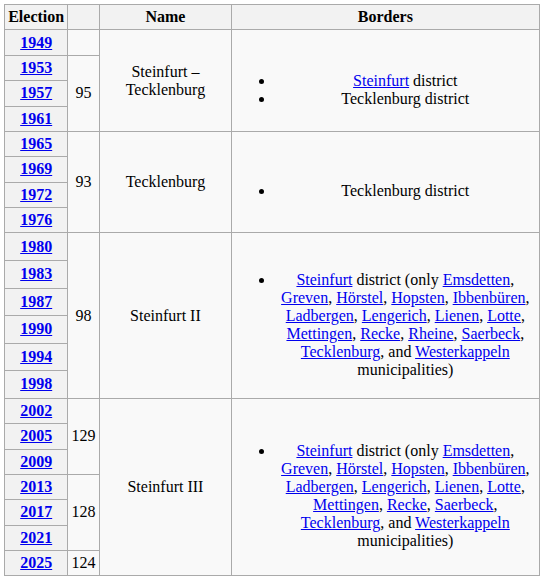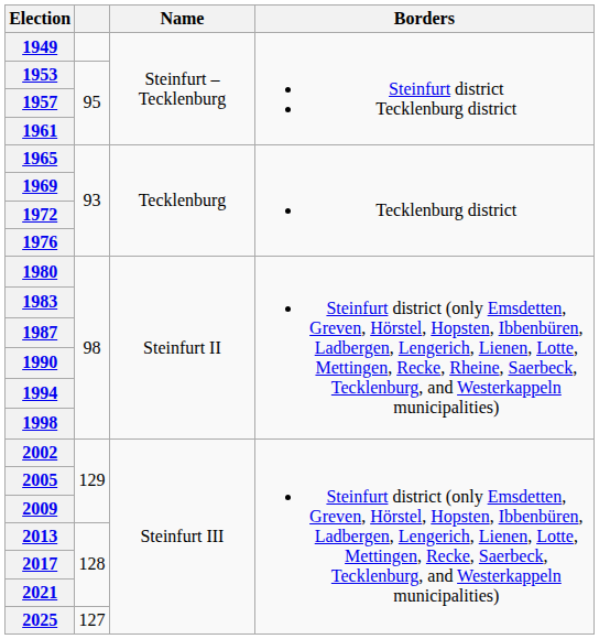2025 | column 2: 124 -> 127
